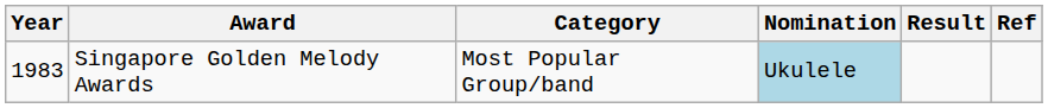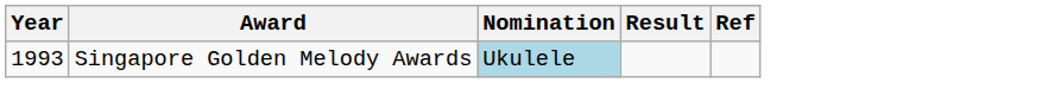- column: Category | Most Popular Group/band
Singapore Golden Melody Awards | Year: 1983 -> 1993
